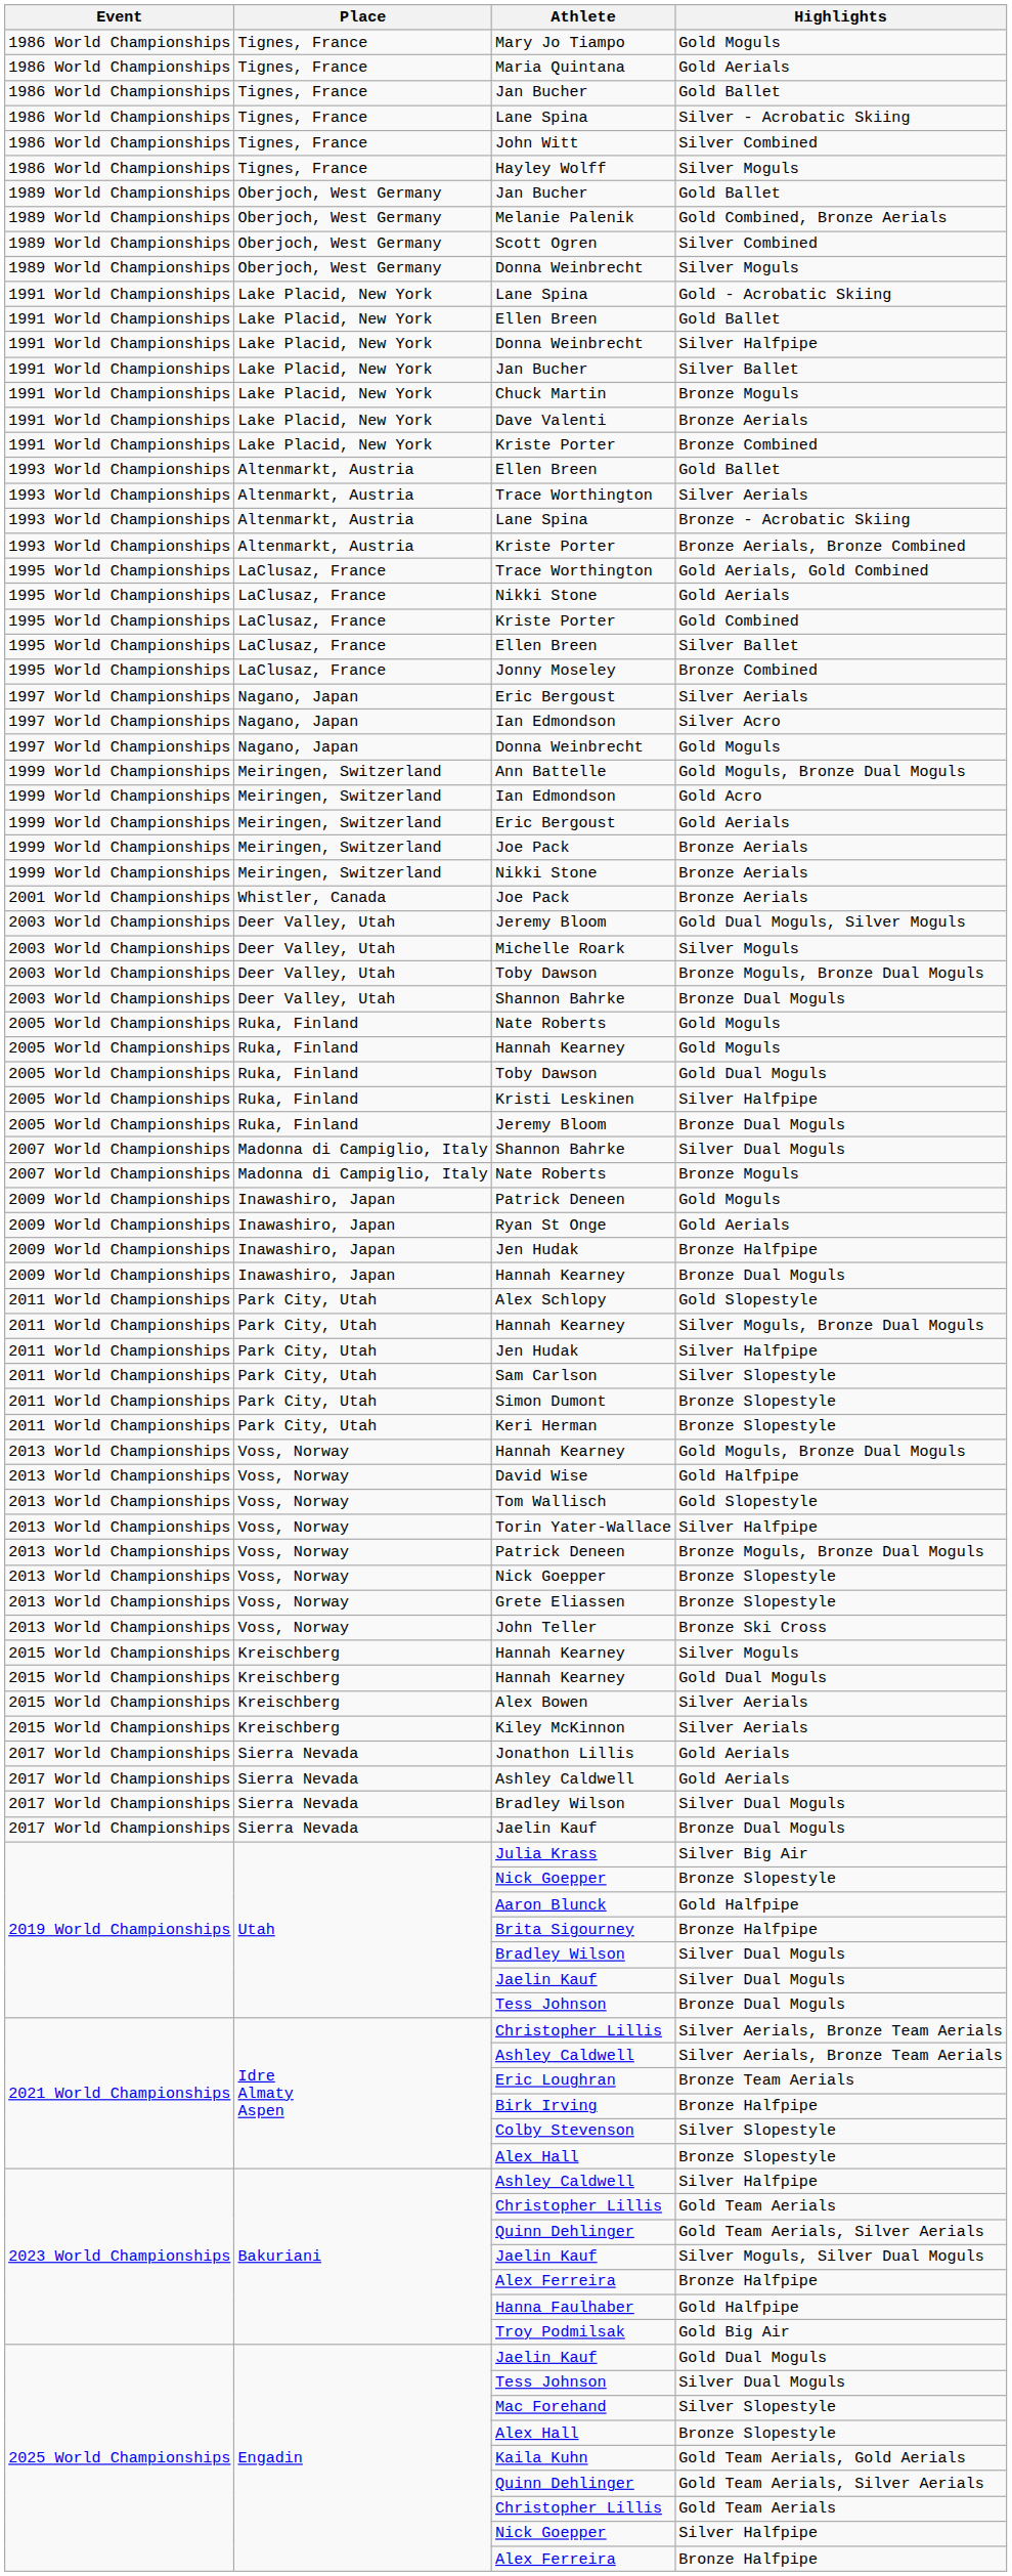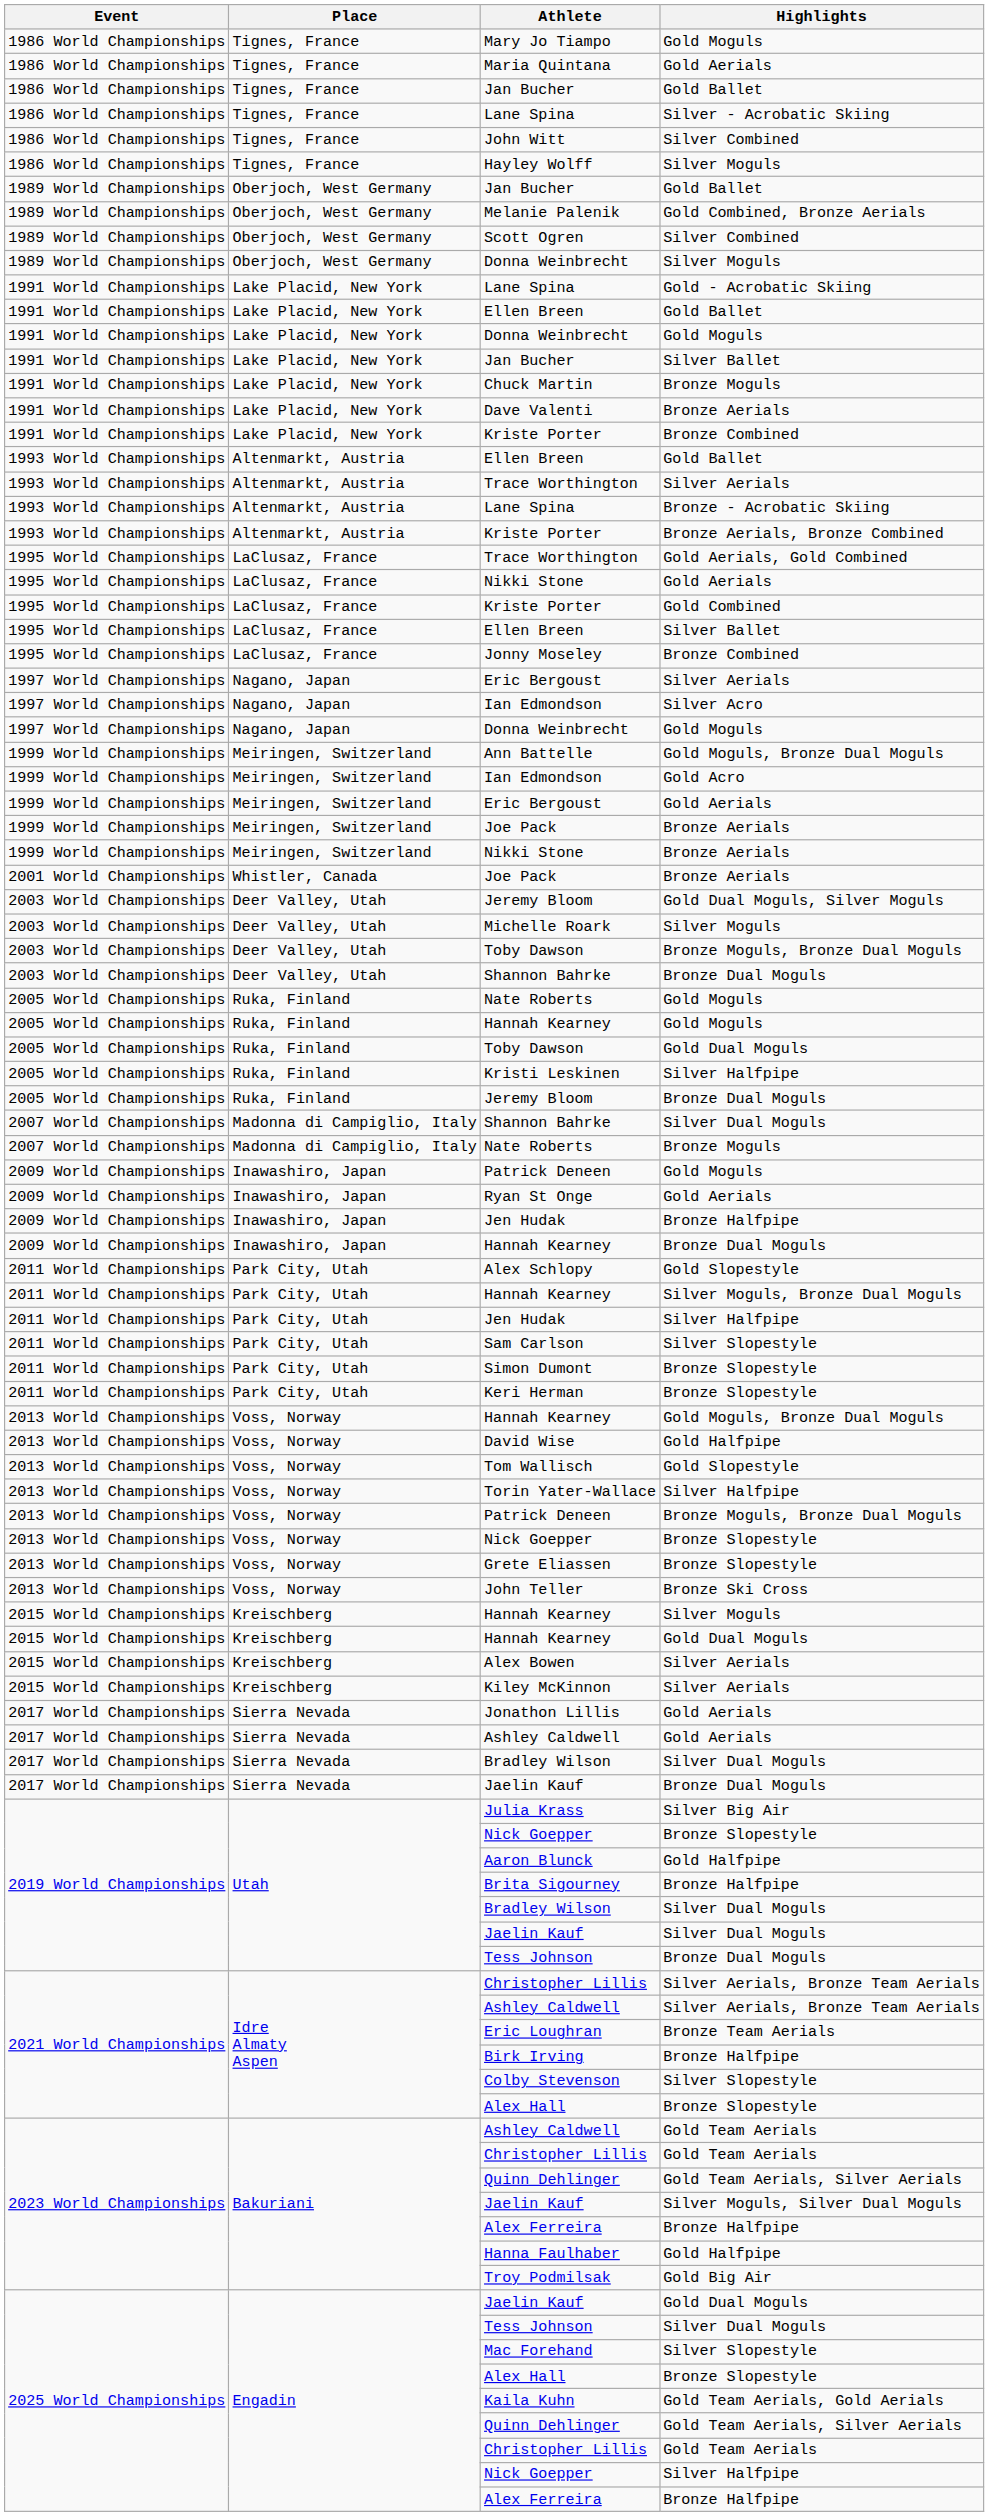1991 World Championships / Donna Weinbrecht | Highlights: Silver Halfpipe -> Gold Moguls
2023 World Championships / Ashley Caldwell | Highlights: Silver Halfpipe -> Gold Team Aerials
